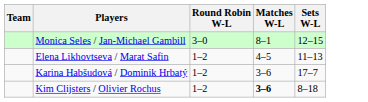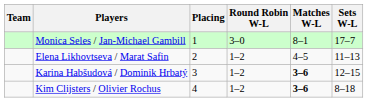+ column: Placing | 1 | 2 | 3 | 4
Monica Seles / Jan-Michael Gambill | Sets W-L: 12–15 -> 17–7
Karina Habšudová / Dominik Hrbatý | Matches W-L: normal -> bold
Karina Habšudová / Dominik Hrbatý | Sets W-L: 17–7 -> 12–15
